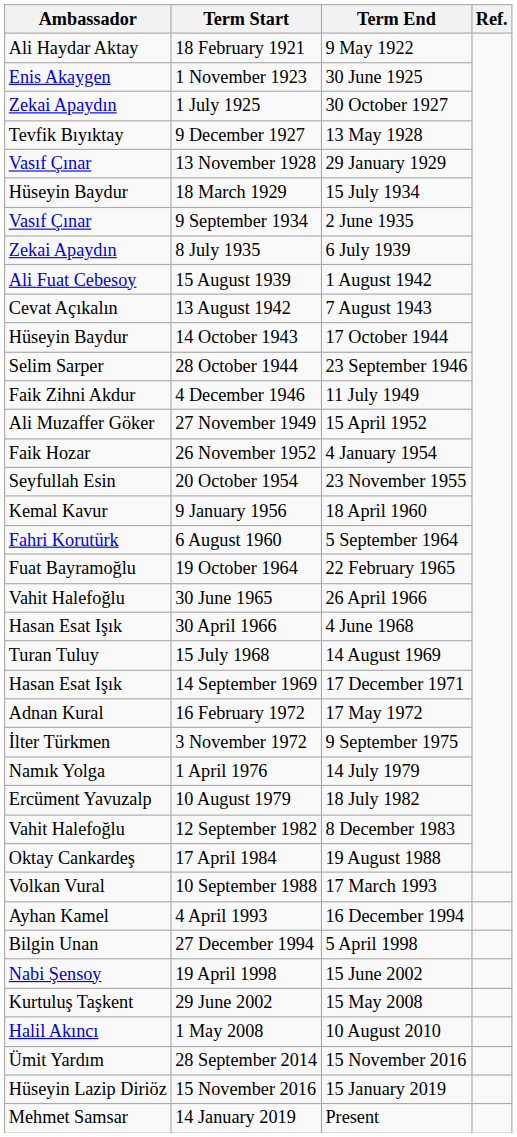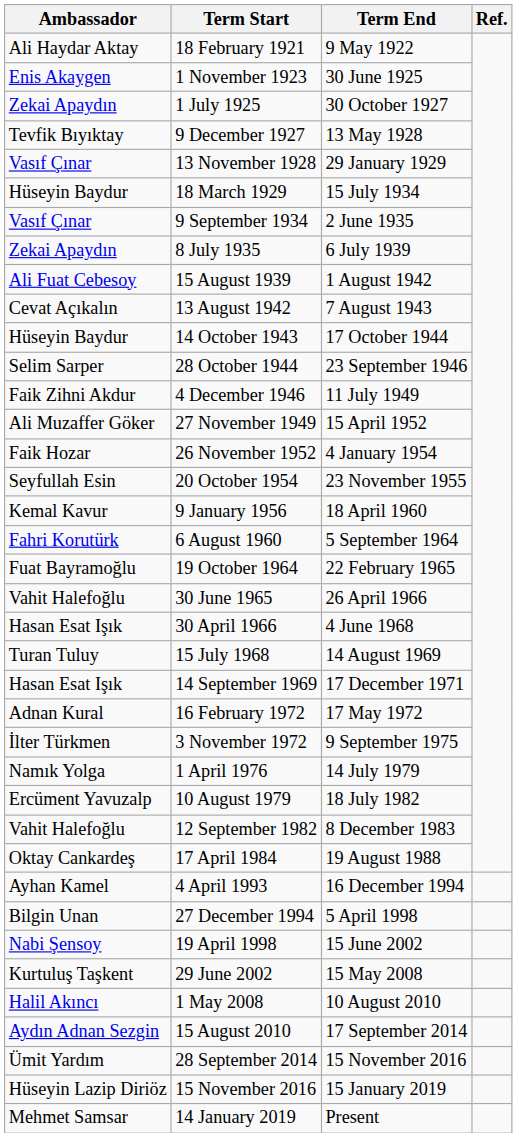- row: Volkan Vural | 10 September 1988 | 17 March 1993
+ row: Aydın Adnan Sezgin | 15 August 2010 | 17 September 2014
